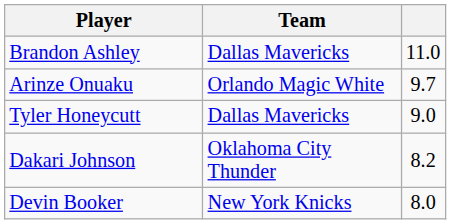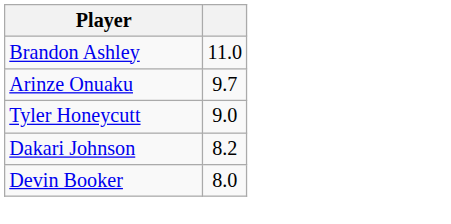- column: Team | Dallas Mavericks | Orlando Magic White | Dallas Mavericks | Oklahoma City Thunder | New York Knicks
